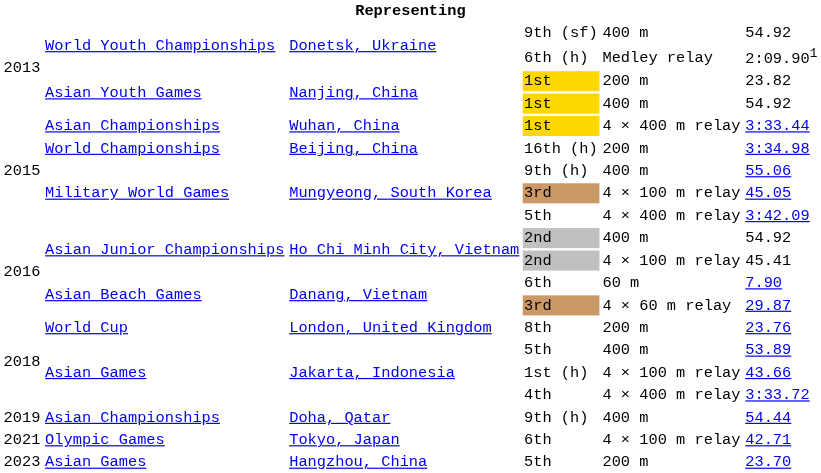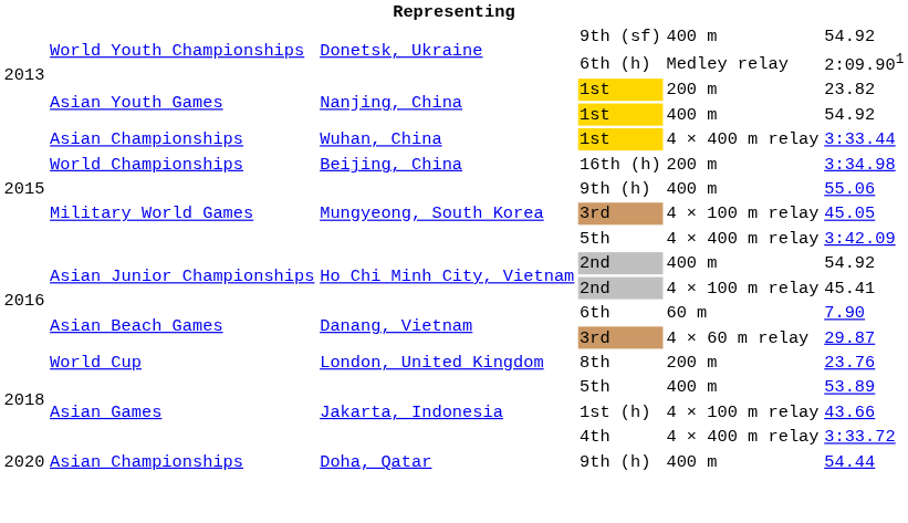Doha, Qatar | column 1: 2019 -> 2020
- row: 2021 | Olympic Games | Tokyo, Japan | 6th | 4 × 100 m relay | 42.71
- row: 2023 | Asian Games | Hangzhou, China | 5th | 200 m | 23.70
